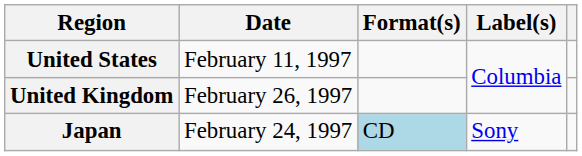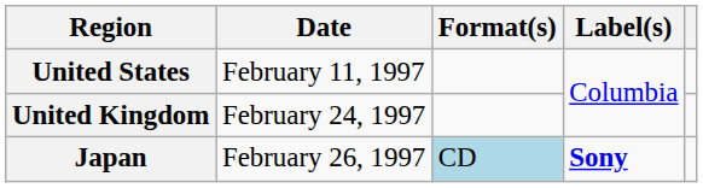United Kingdom | Date: February 26, 1997 -> February 24, 1997
Japan | Date: February 24, 1997 -> February 26, 1997
Japan | Label(s): normal -> bold
